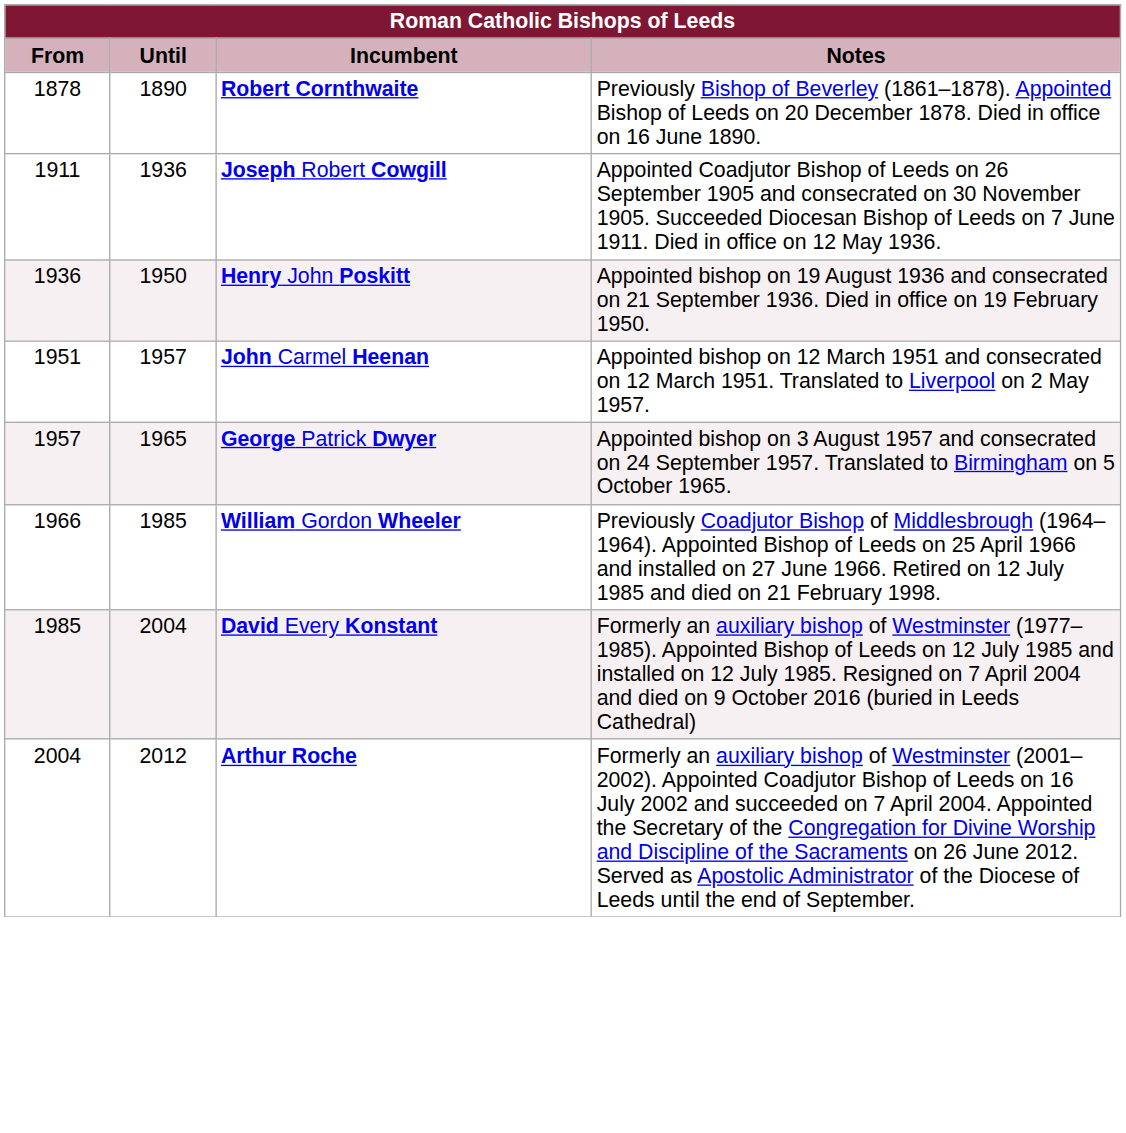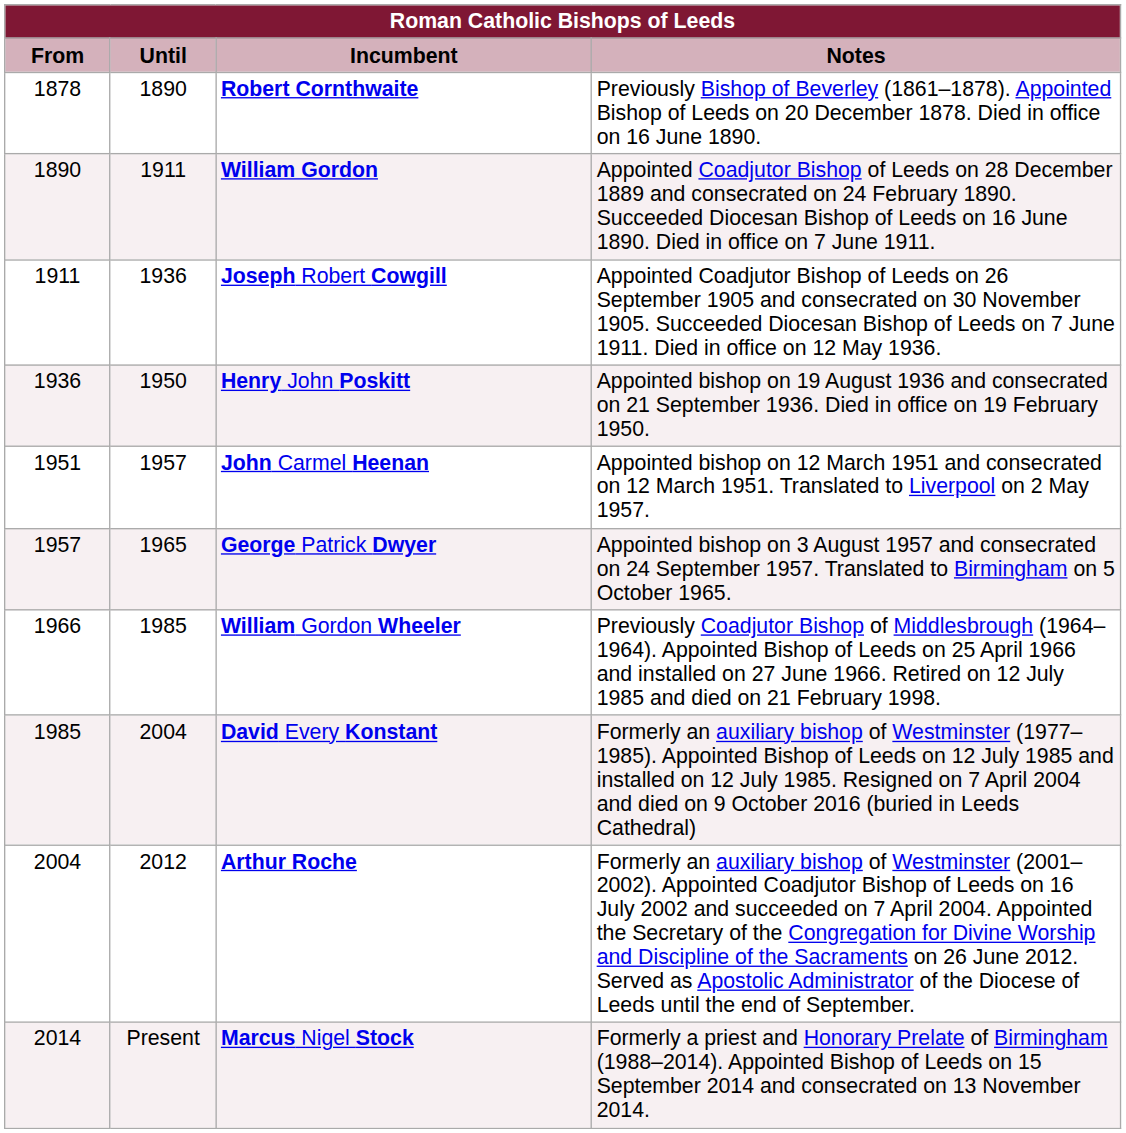+ row: 1890 | 1911 | William Gordon | Appointed Coadjutor Bishop of Leeds on 28 December 1889 and consecrated on 24 February 1890. Succeeded Diocesan Bishop of Leeds on 16 June 1890. Died in office on 7 June 1911.
+ row: 2014 | Present | Marcus Nigel Stock | Formerly a priest and Honorary Prelate of Birmingham (1988–2014). Appointed Bishop of Leeds on 15 September 2014 and consecrated on 13 November 2014.
